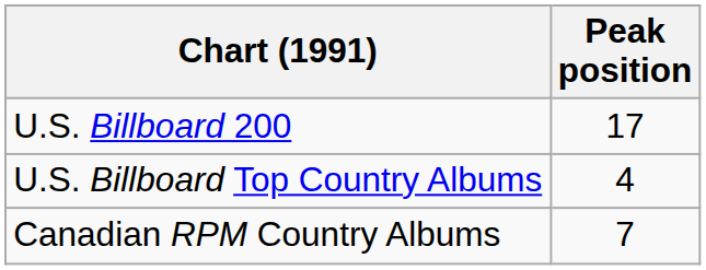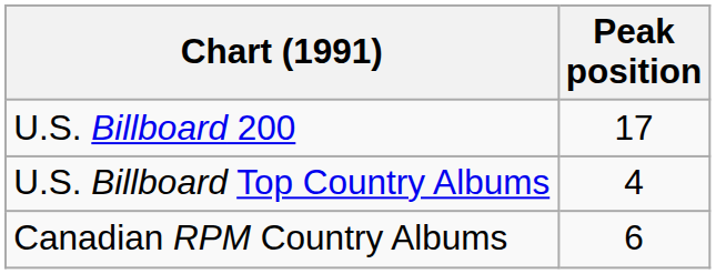Canadian RPM Country Albums | Peak position: 7 -> 6
